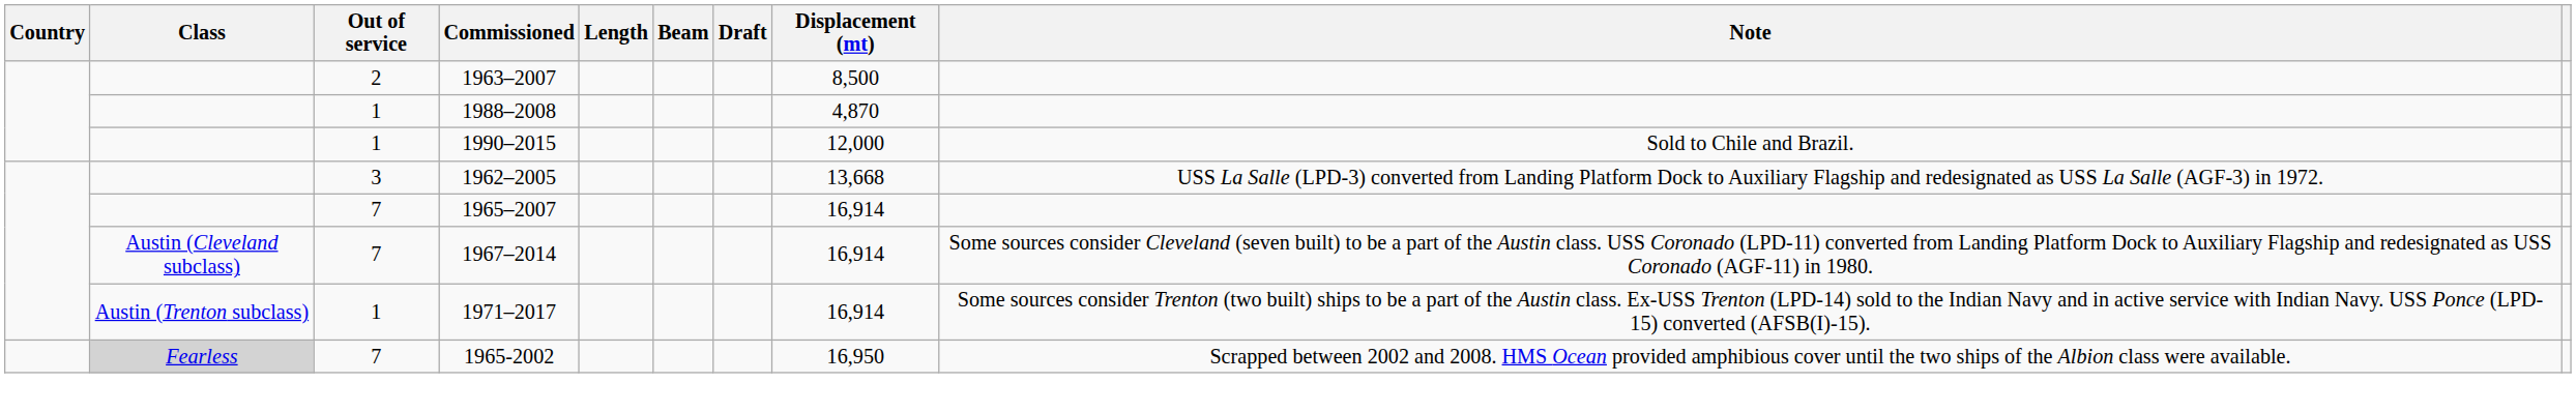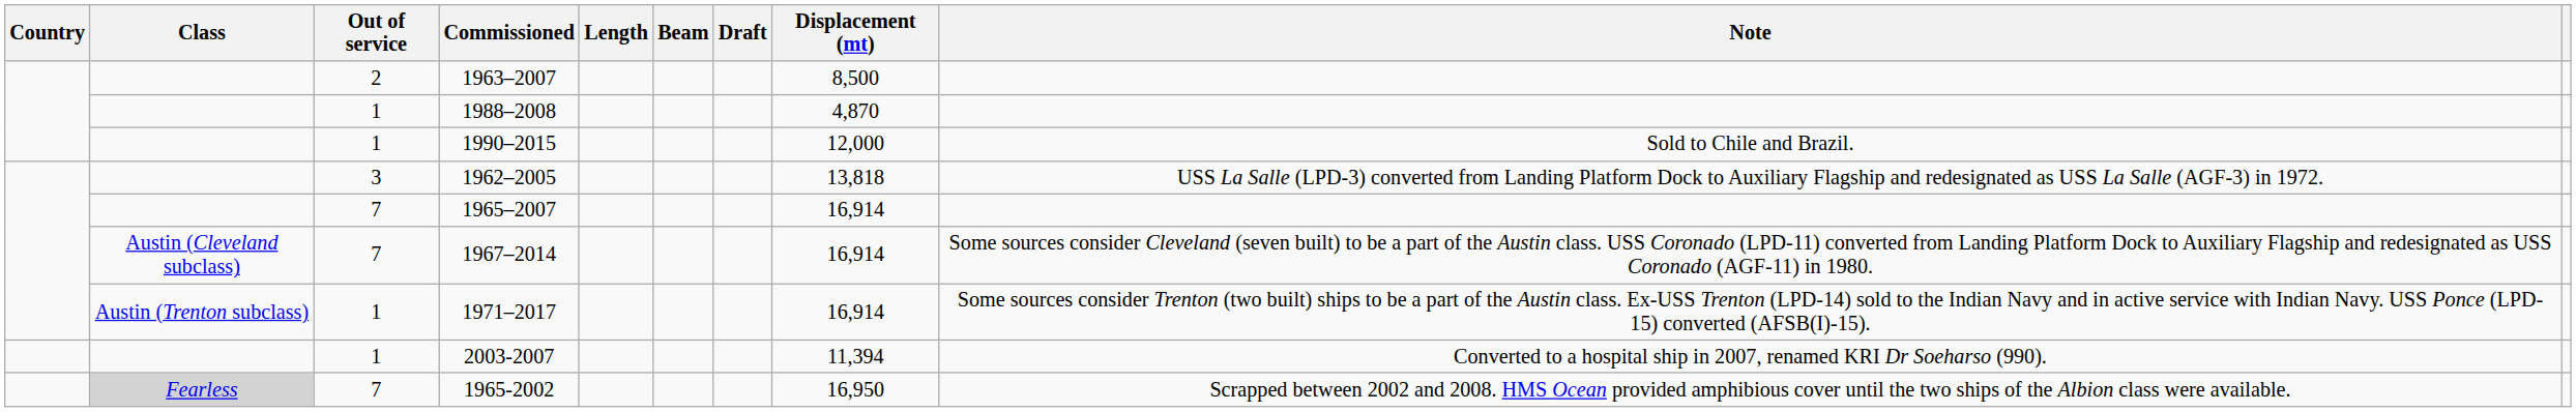1962–2005 | Displacement (mt): 13,668 -> 13,818
+ row: 1 | 2003-2007 | 11,394 | Converted to a hospital ship in 2007, renamed KRI Dr Soeharso (990).
